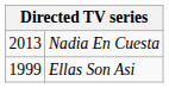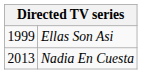rows swapped: Ellas Son Asi <-> Nadia En Cuesta
